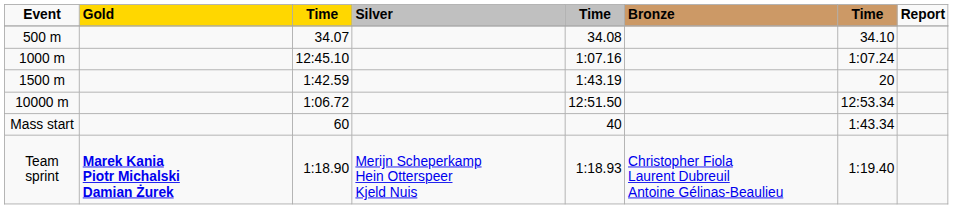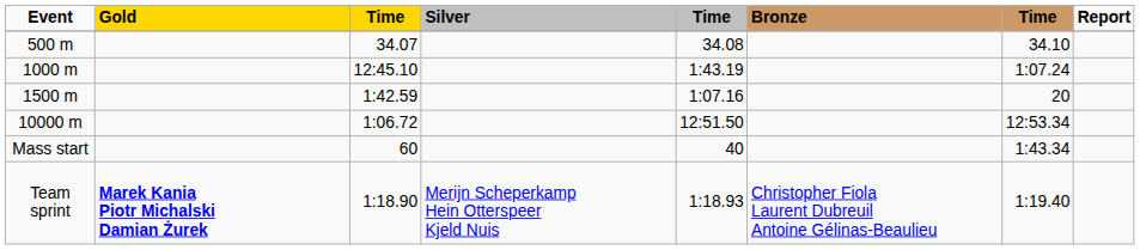1000 m | column 5: 1:07.16 -> 1:43.19
1500 m | column 5: 1:43.19 -> 1:07.16
